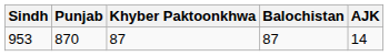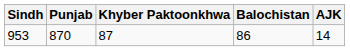953 | Balochistan: 87 -> 86
